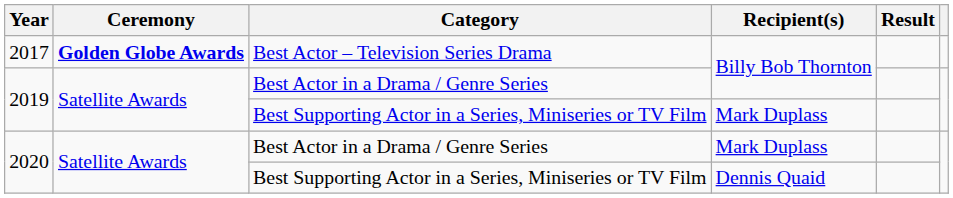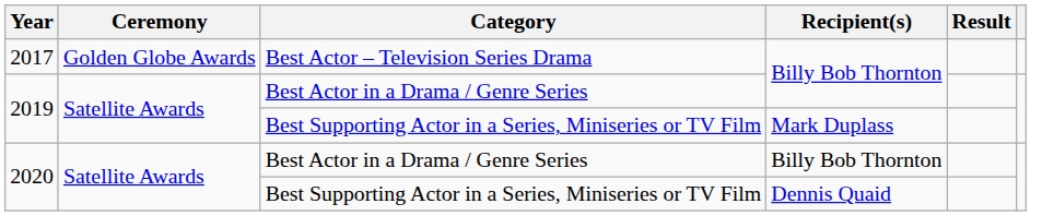2017 | Ceremony: bold -> normal
2020 / Best Actor in a Drama / Genre Series | Recipient(s): Mark Duplass -> Billy Bob Thornton
